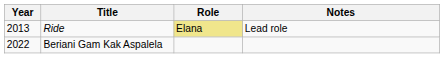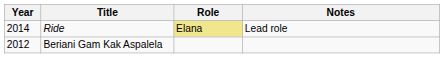Ride | Year: 2013 -> 2014
Beriani Gam Kak Aspalela | Year: 2022 -> 2012
